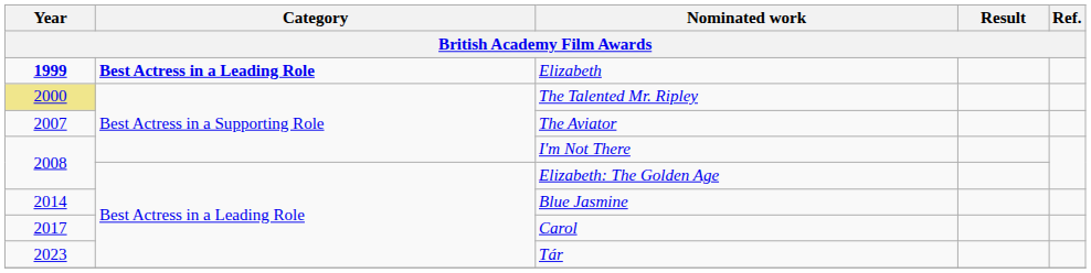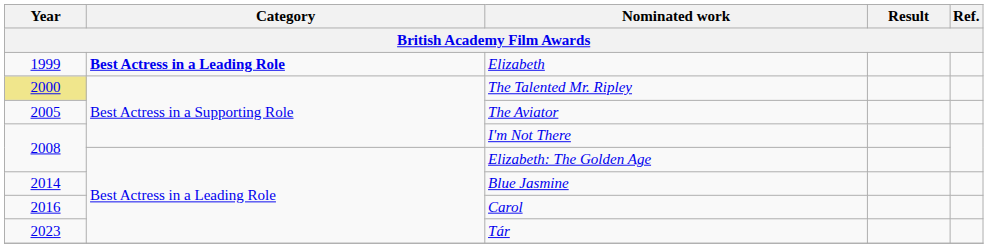Elizabeth | Year: bold -> normal
The Aviator | Year: 2007 -> 2005
Carol | Year: 2017 -> 2016
